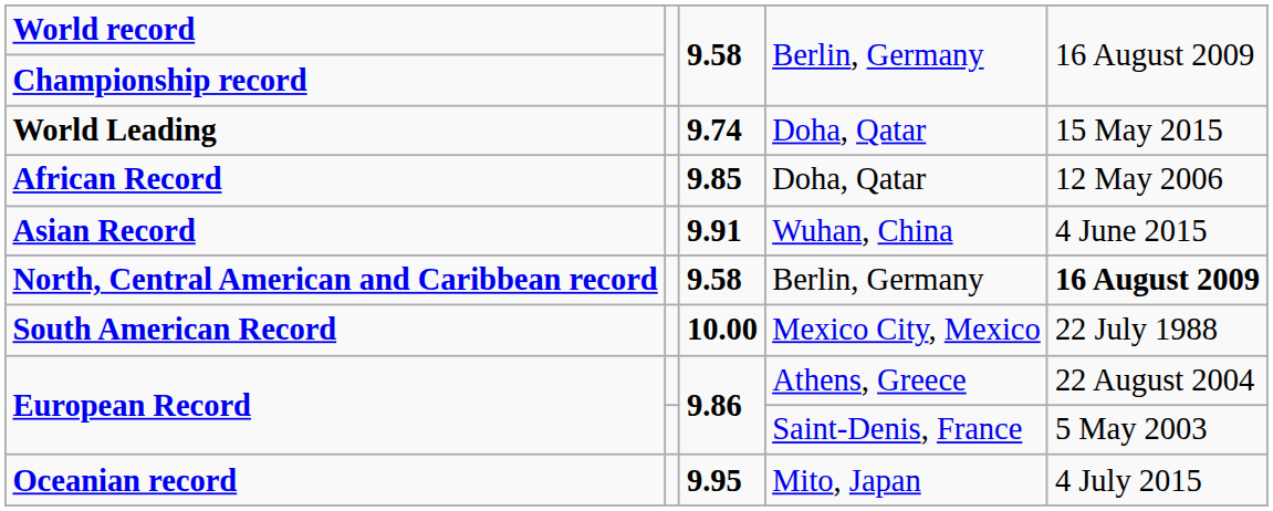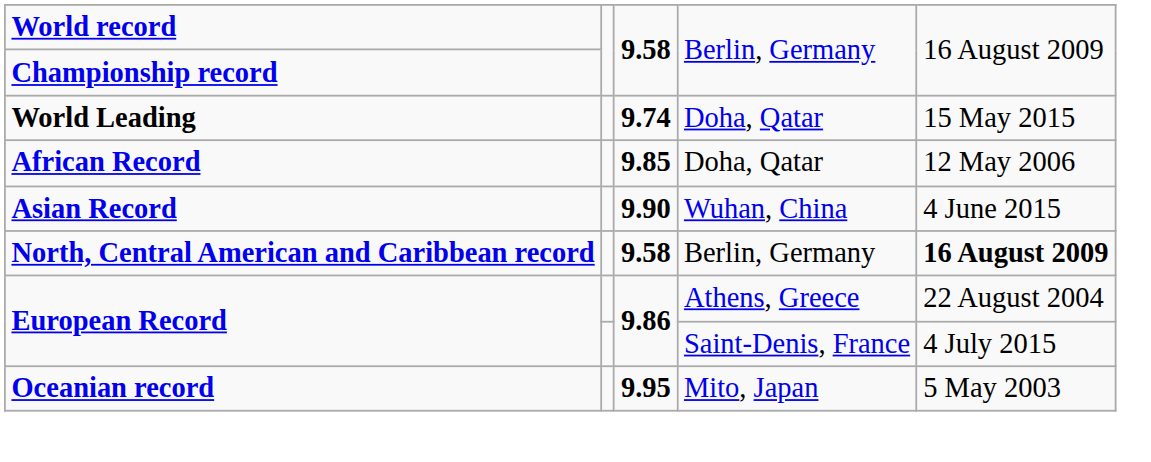Asian Record | column 3: 9.91 -> 9.90
- row: South American Record | 10.00 | Mexico City, Mexico | 22 July 1988
European Record / Saint-Denis, France | column 5: 5 May 2003 -> 4 July 2015
Oceanian record | column 5: 4 July 2015 -> 5 May 2003
